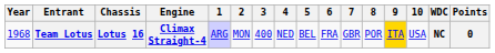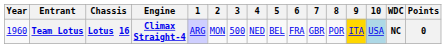Team Lotus | Year: 1968 -> 1960
Team Lotus | 3: 400 -> 500
Team Lotus | 10: no background -> lightblue background
